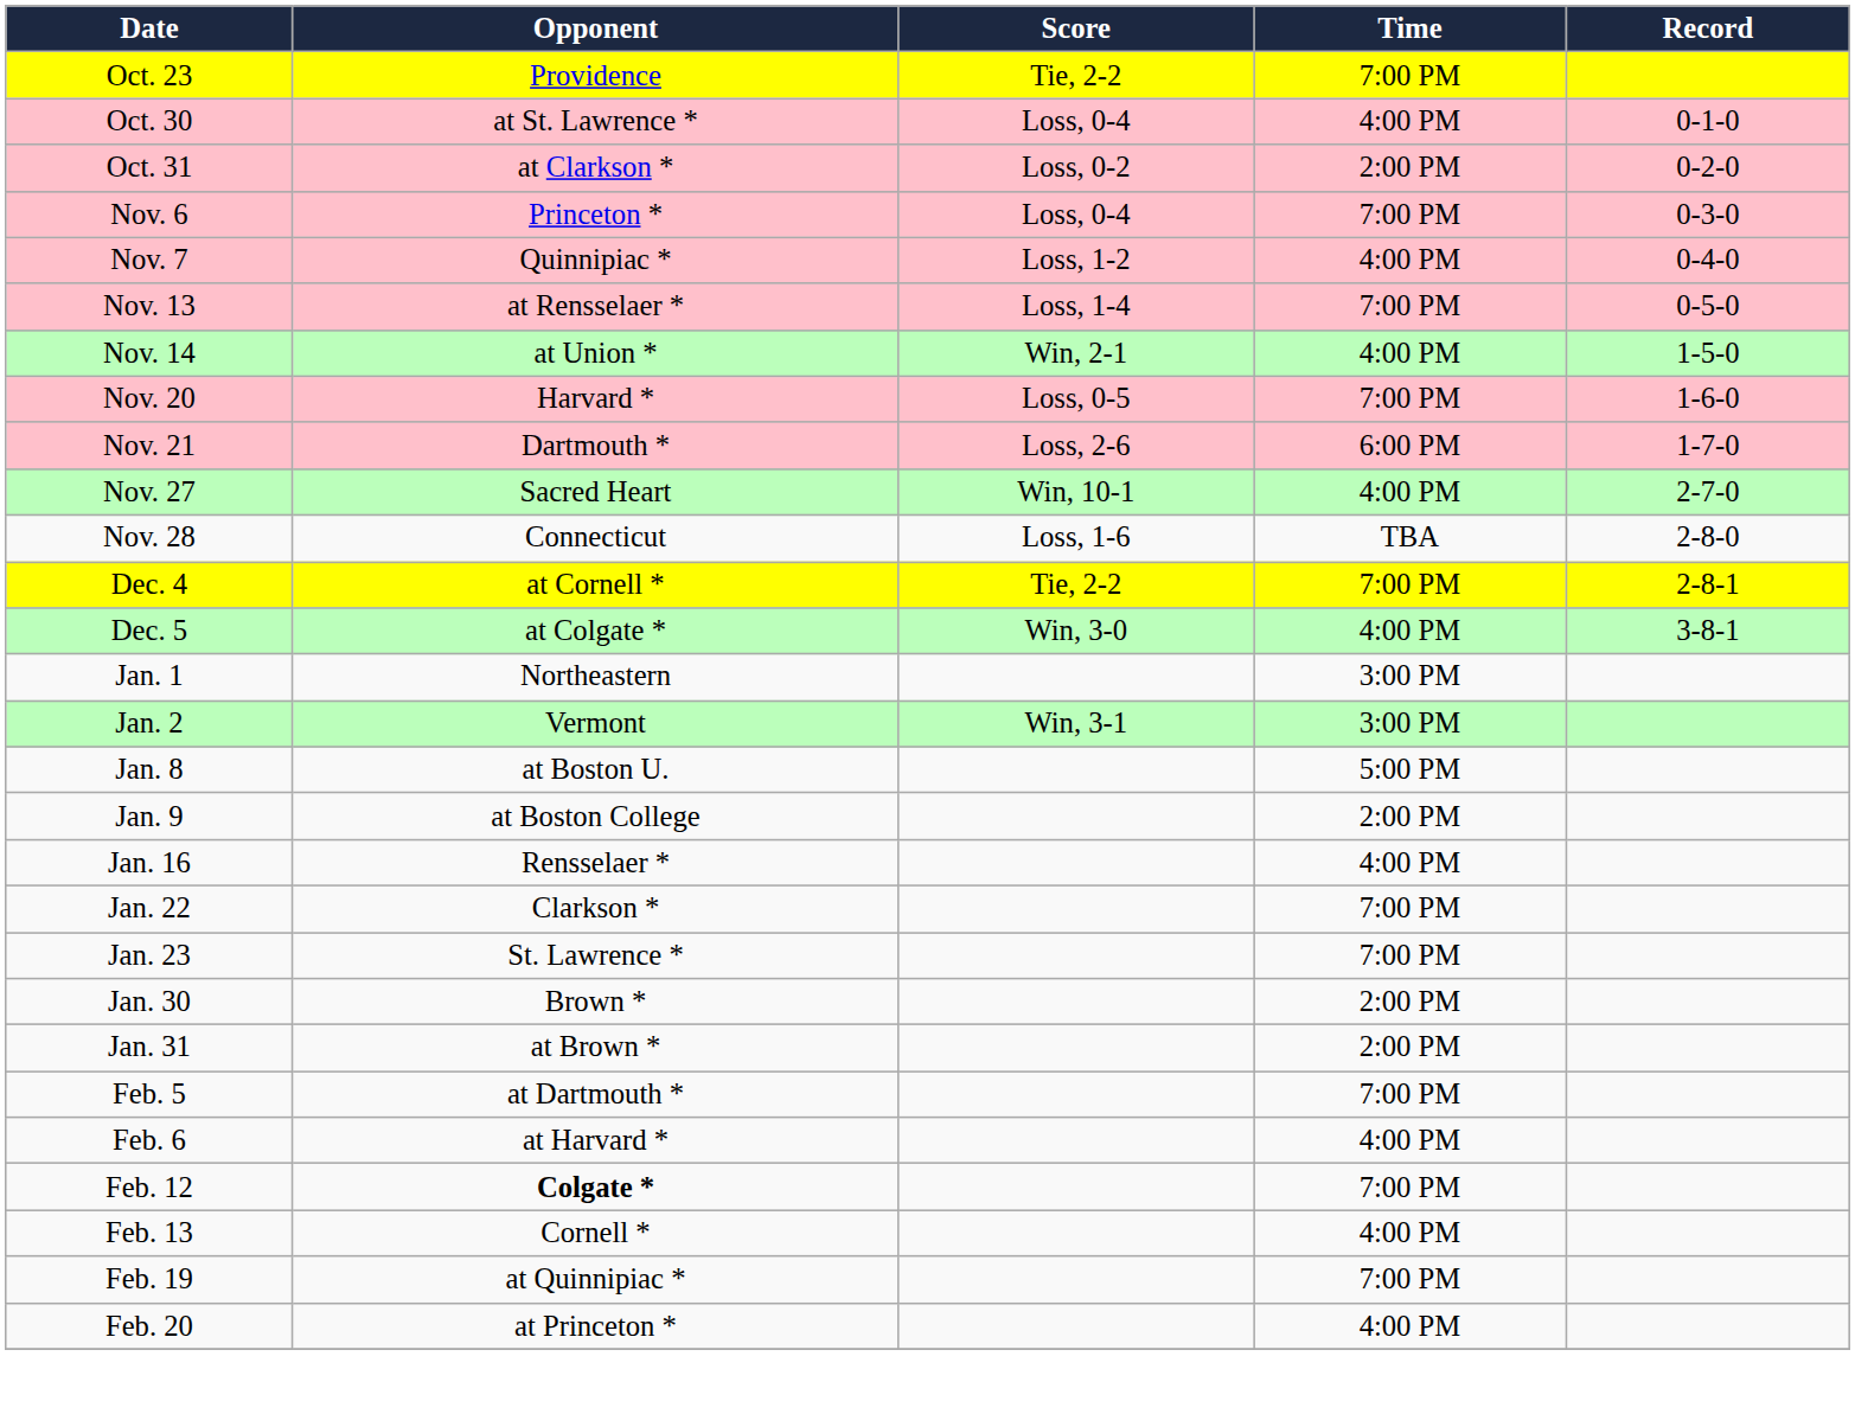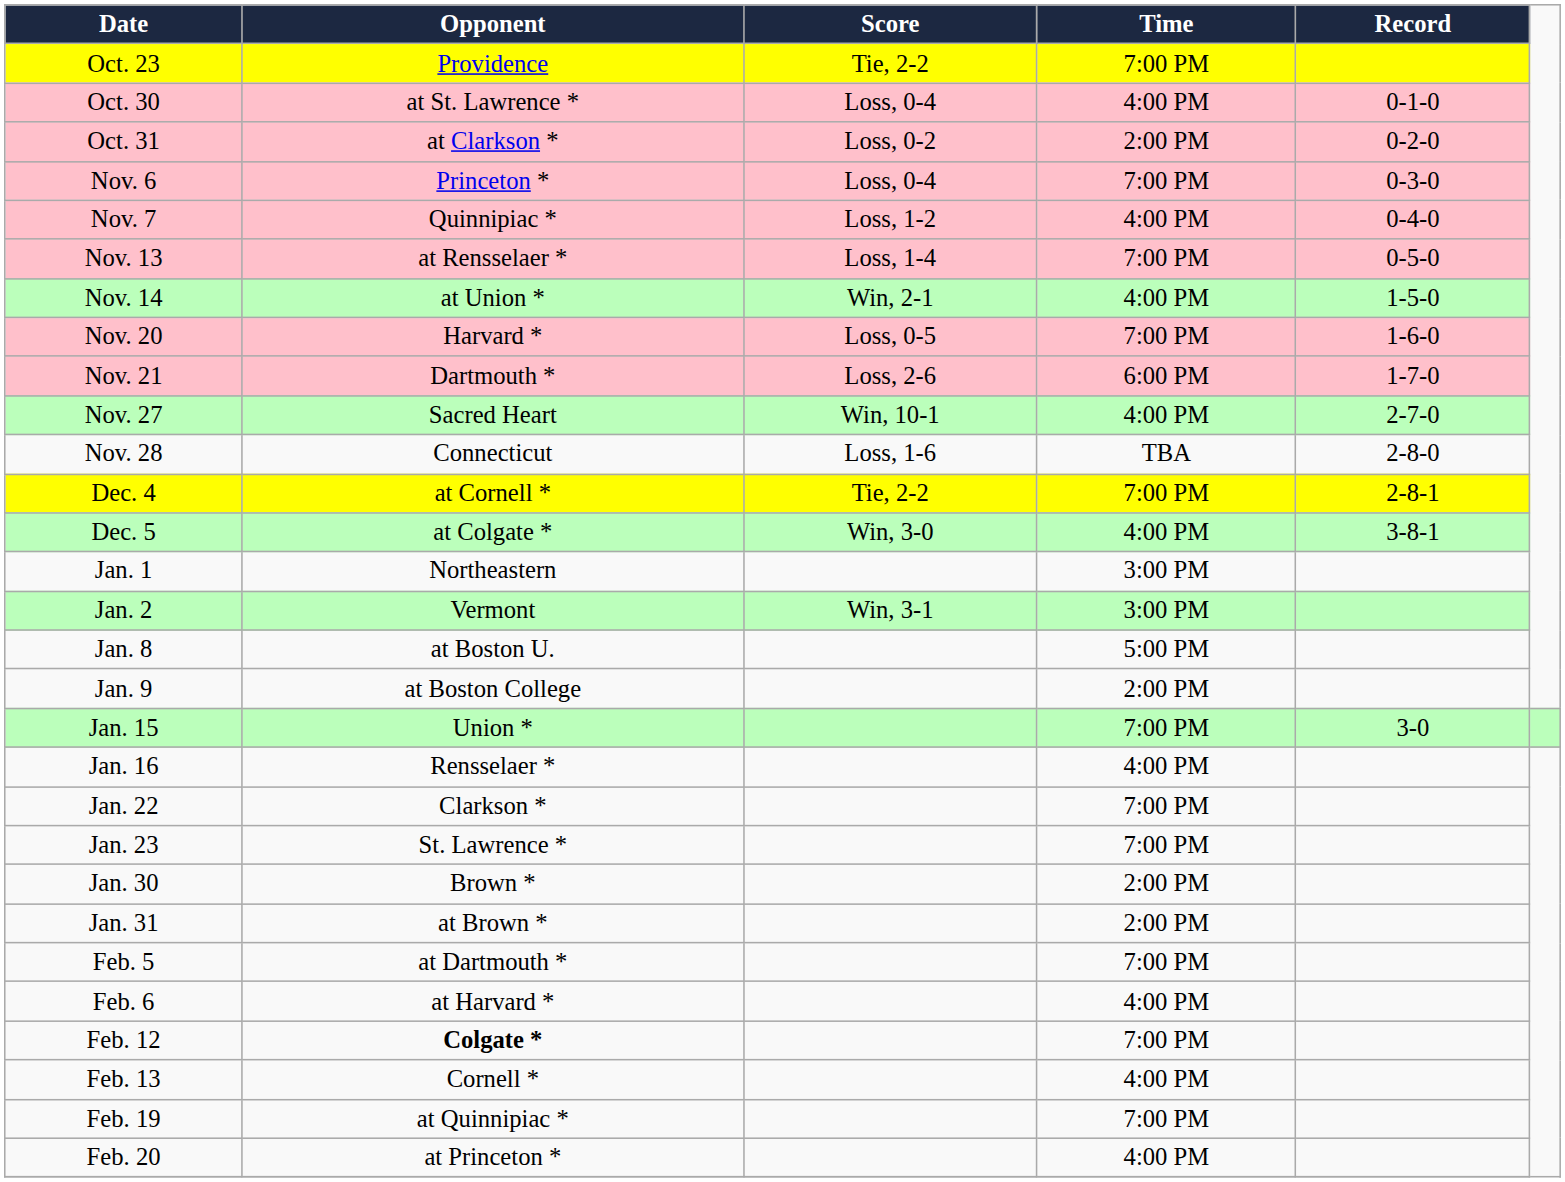+ row: Jan. 15 | Union * | 7:00 PM | 3-0
